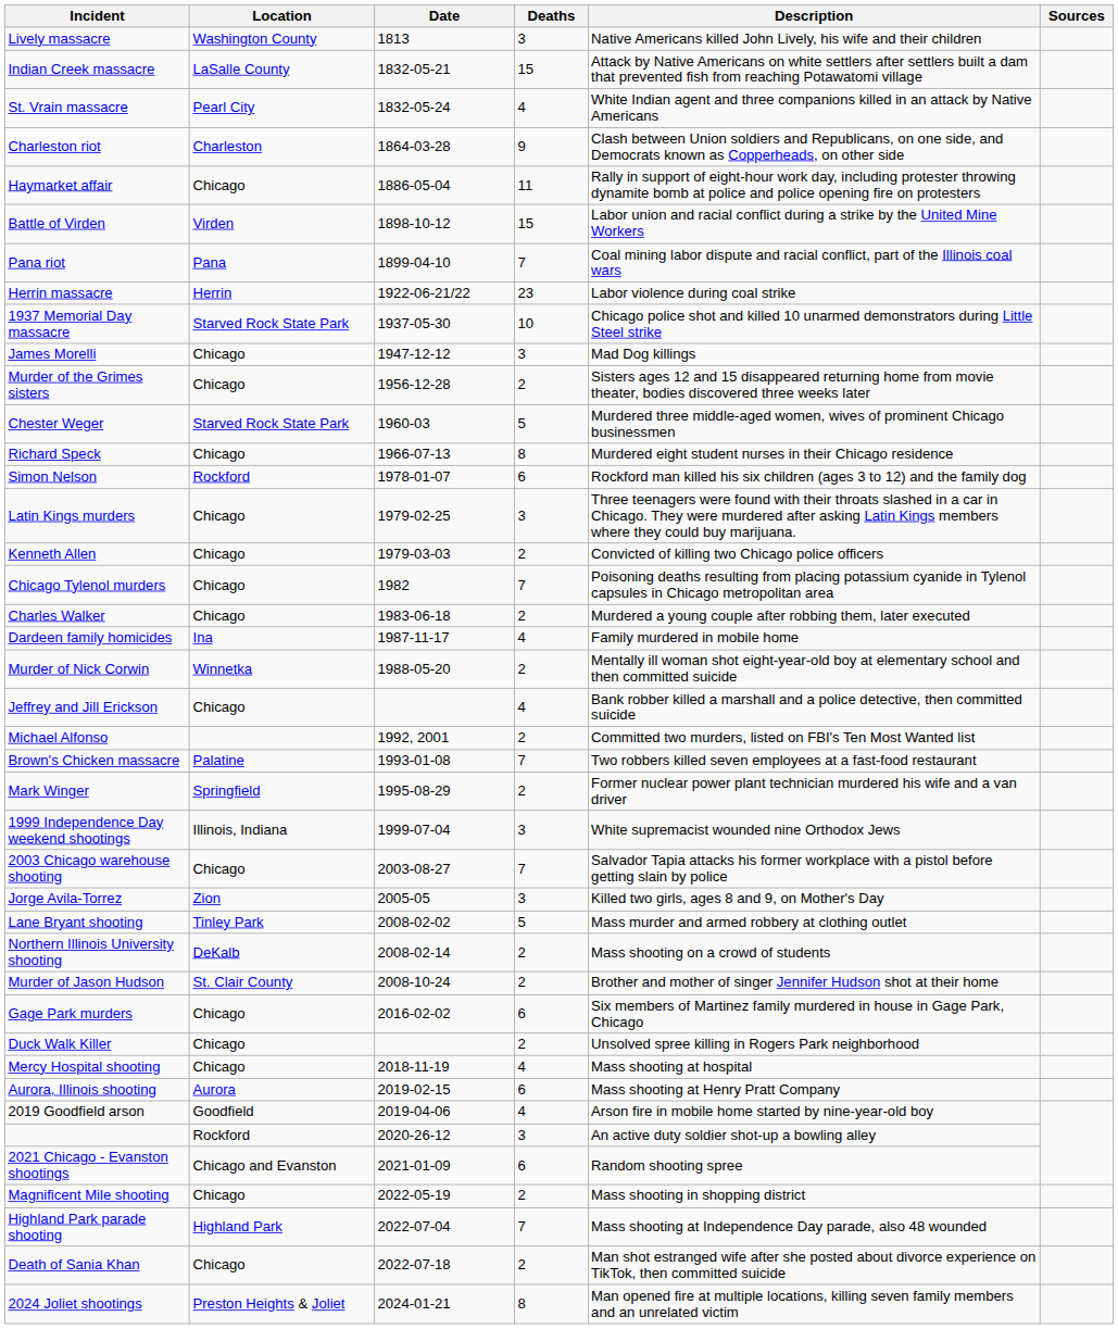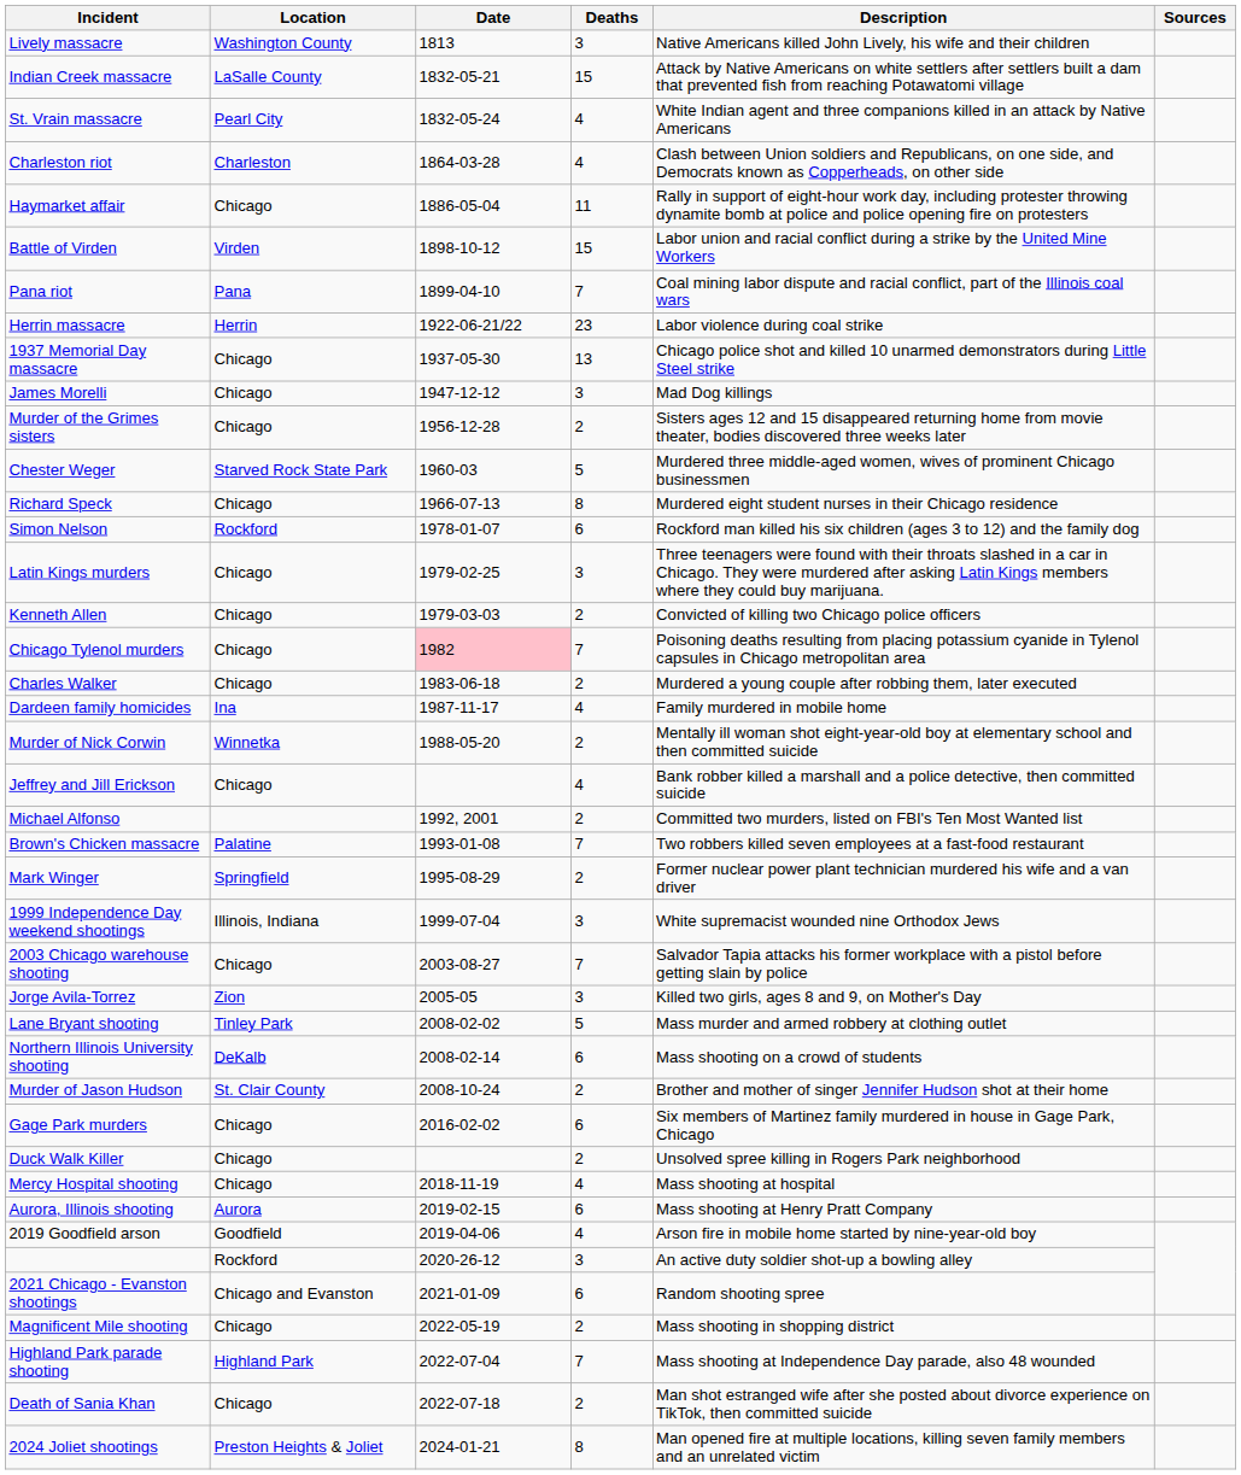Charleston riot | Deaths: 9 -> 4
1937 Memorial Day massacre | Location: Starved Rock State Park -> Chicago
1937 Memorial Day massacre | Deaths: 10 -> 13
Chicago Tylenol murders | Date: no background -> pink background
Northern Illinois University shooting | Deaths: 2 -> 6
